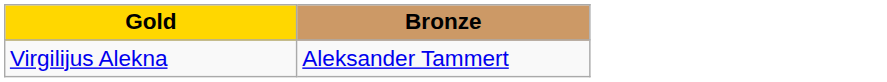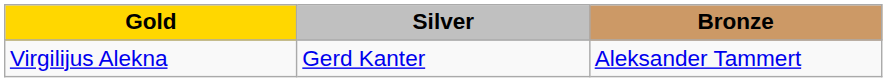+ column: Silver | Gerd Kanter
